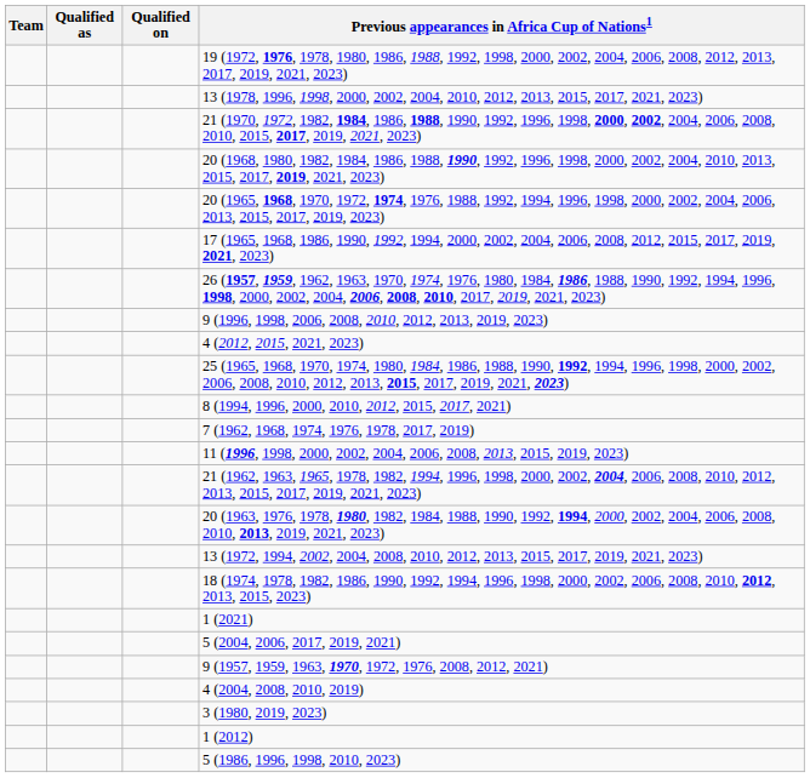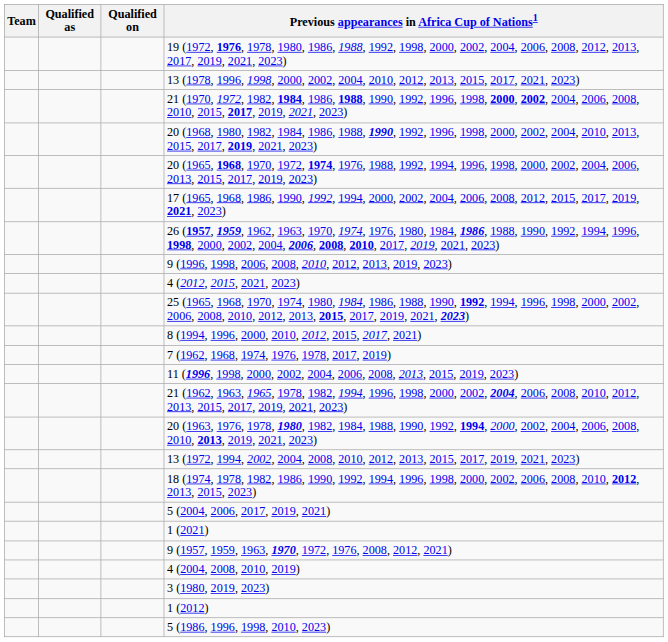rows swapped: 5 (2004, 2006, 2017, 2019, 2021) <-> 1 (2021)
